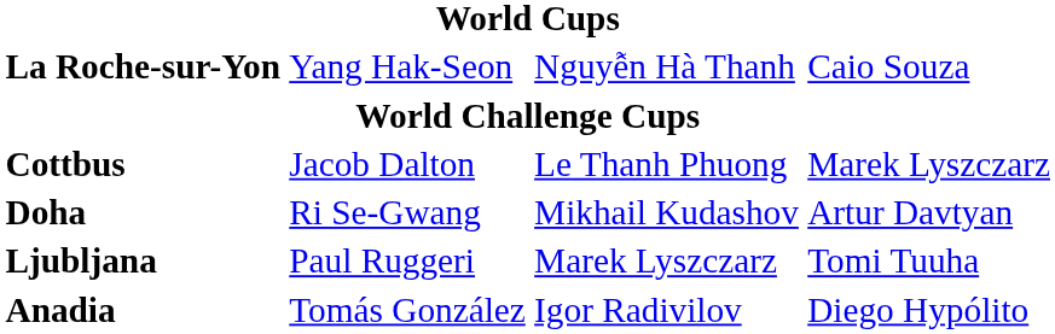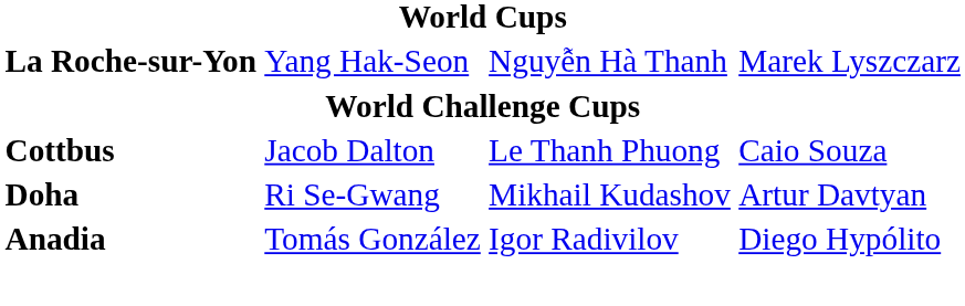La Roche-sur-Yon | column 4: Caio Souza -> Marek Lyszczarz
Cottbus | column 4: Marek Lyszczarz -> Caio Souza
- row: Ljubljana | Paul Ruggeri | Marek Lyszczarz | Tomi Tuuha
